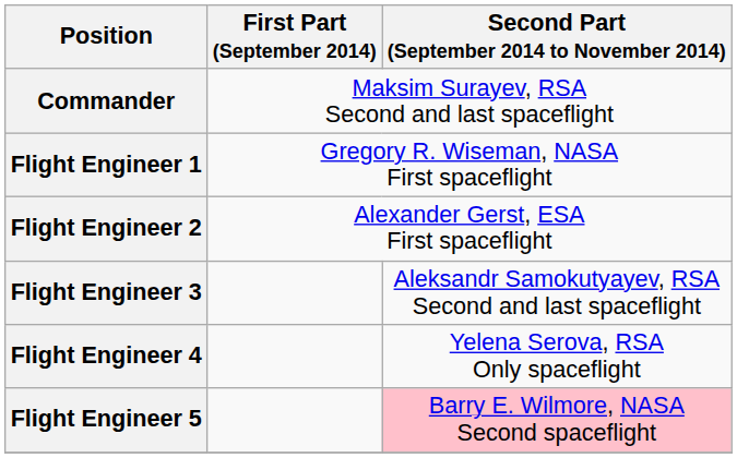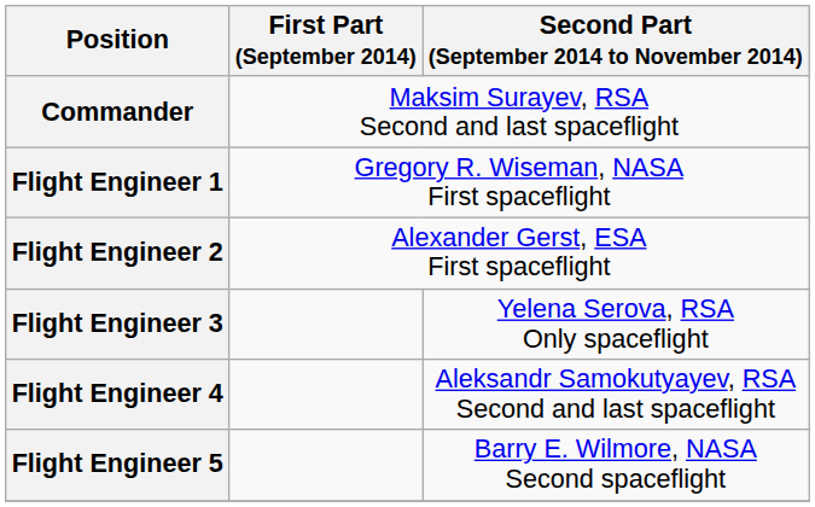Flight Engineer 3 | Second Part (September 2014 to November 2014): Aleksandr Samokutyayev, RSA Second and last spaceflight -> Yelena Serova, RSA Only spaceflight
Flight Engineer 4 | Second Part (September 2014 to November 2014): Yelena Serova, RSA Only spaceflight -> Aleksandr Samokutyayev, RSA Second and last spaceflight
Flight Engineer 5 | Second Part (September 2014 to November 2014): pink background -> no background
